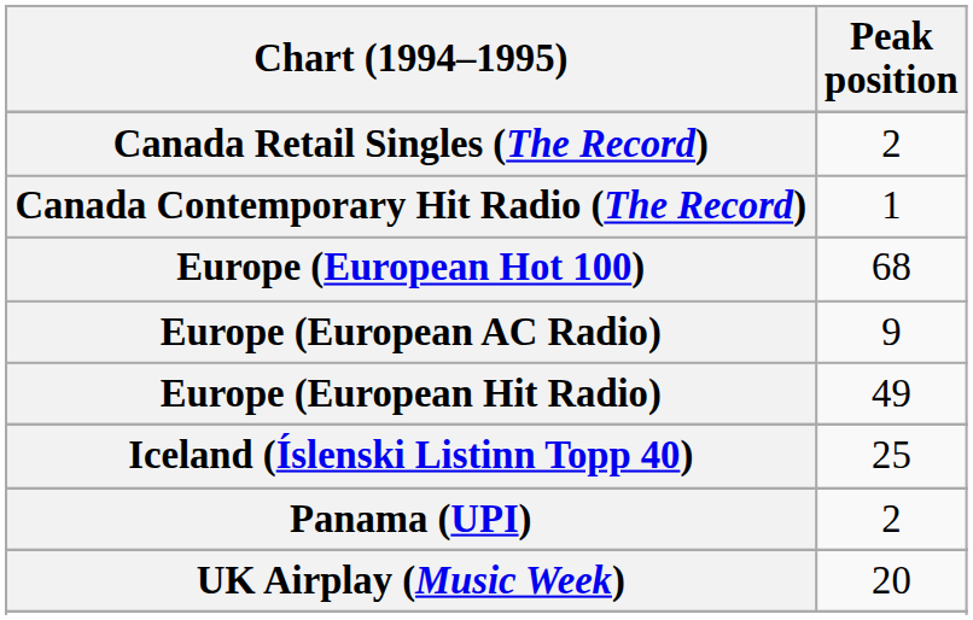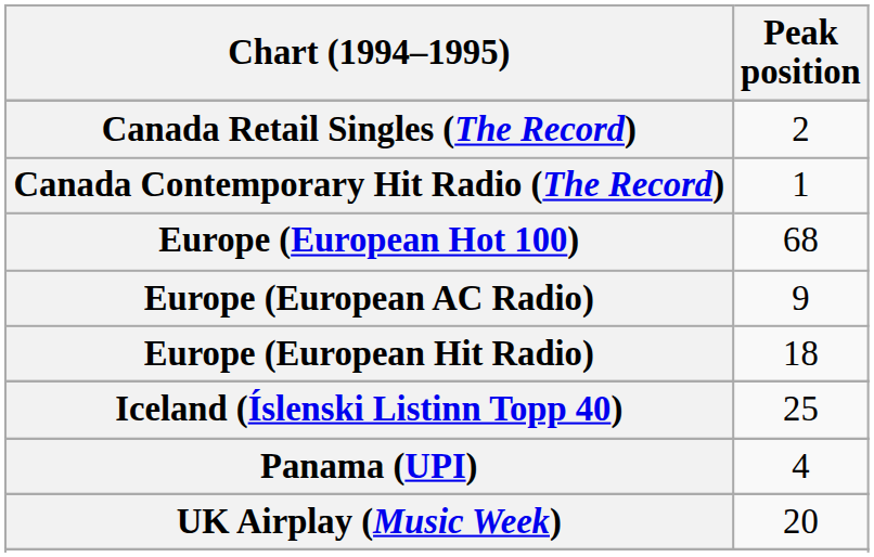Europe (European Hit Radio) | Peak position: 49 -> 18
Panama (UPI) | Peak position: 2 -> 4
